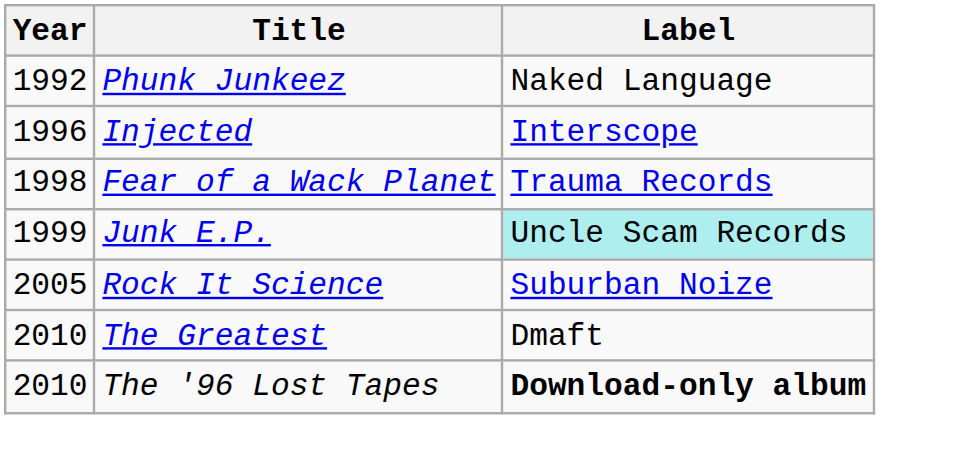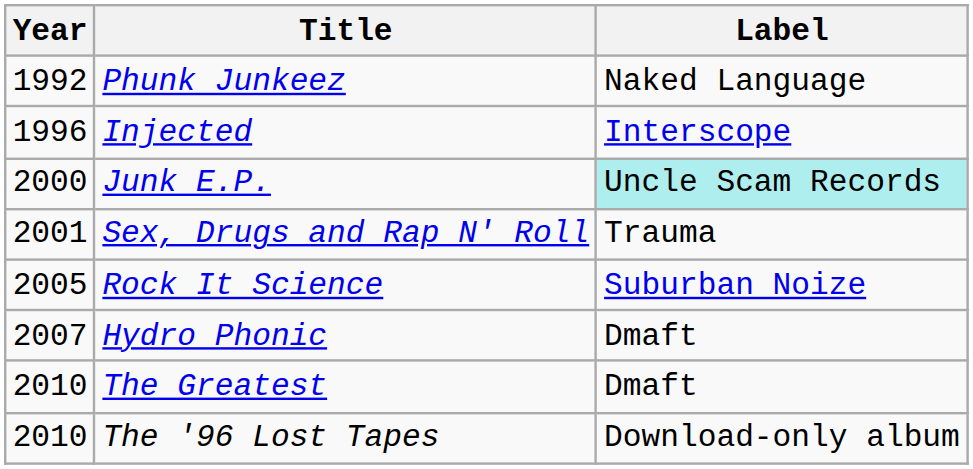- row: 1998 | Fear of a Wack Planet | Trauma Records
Junk E.P. | Year: 1999 -> 2000
+ row: 2001 | Sex, Drugs and Rap N' Roll | Trauma
+ row: 2007 | Hydro Phonic | Dmaft
The '96 Lost Tapes | Label: bold -> normal
